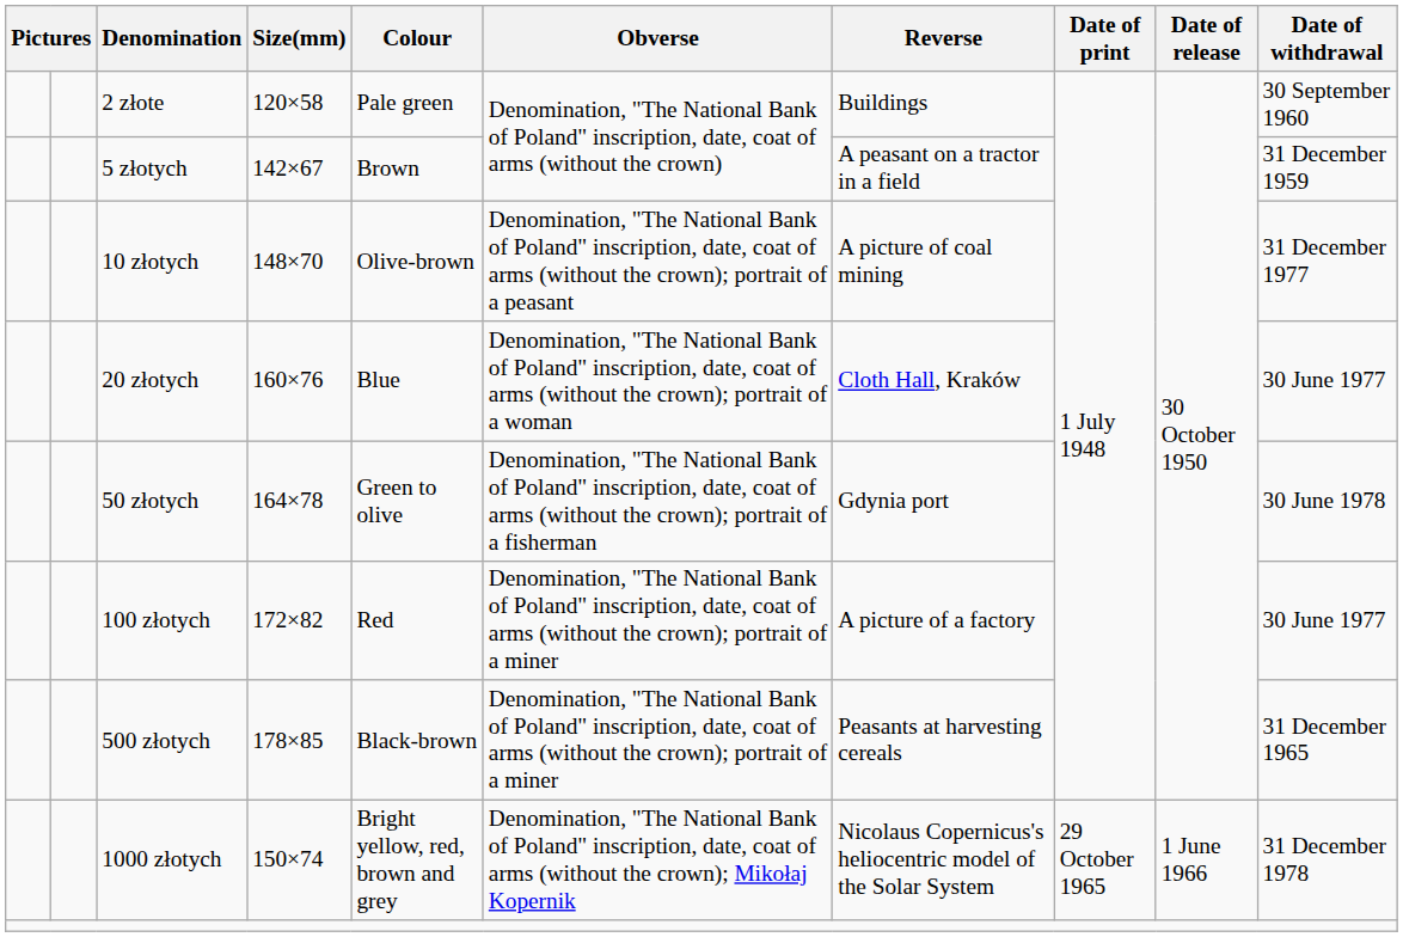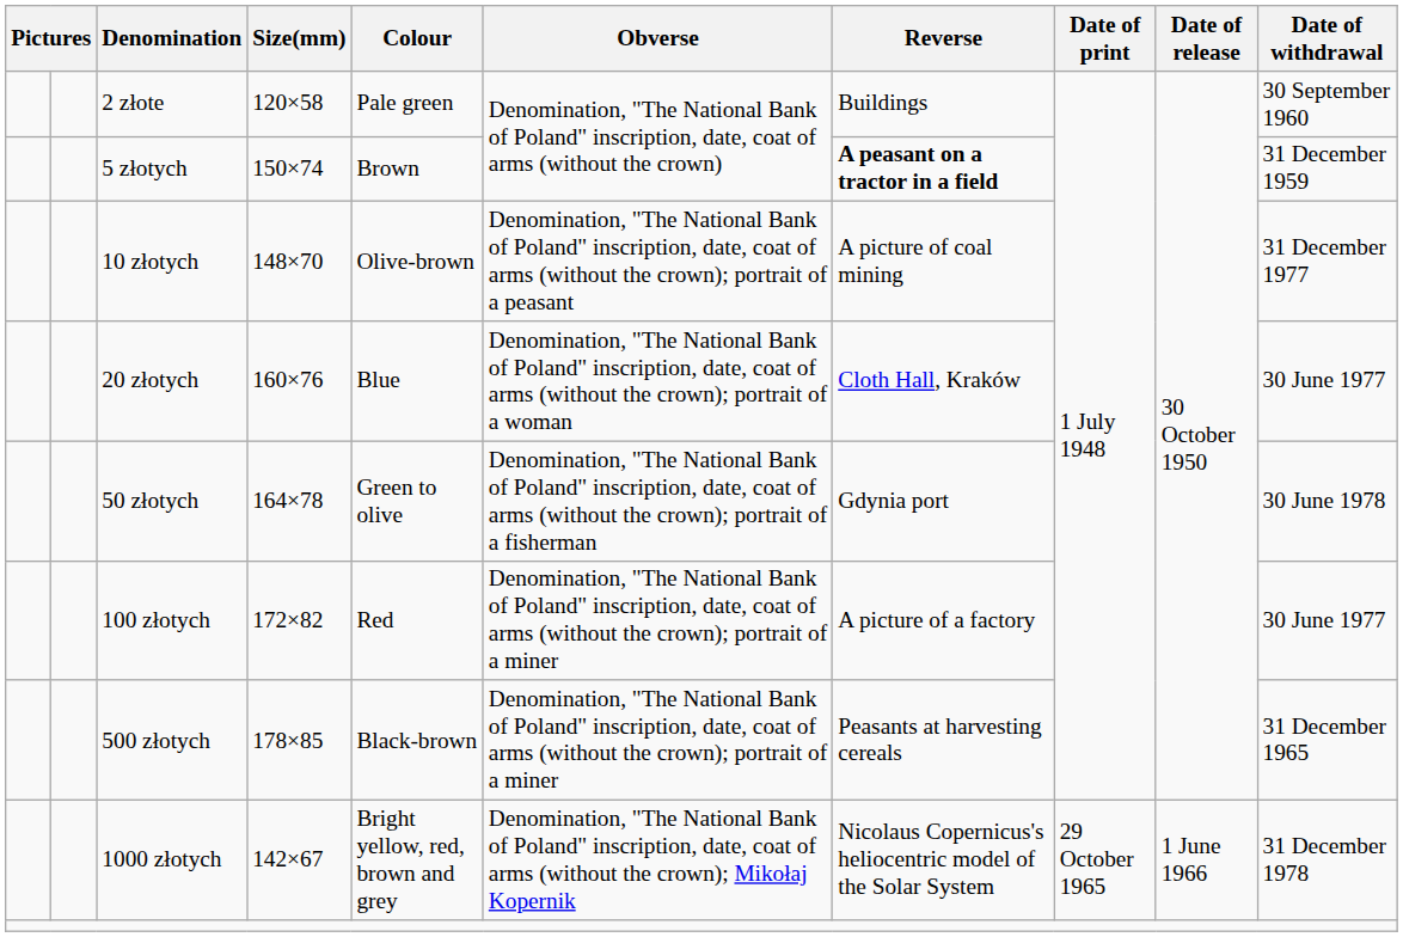5 złotych | Size(mm): 142×67 -> 150×74
5 złotych | Reverse: normal -> bold
1000 złotych | Size(mm): 150×74 -> 142×67
